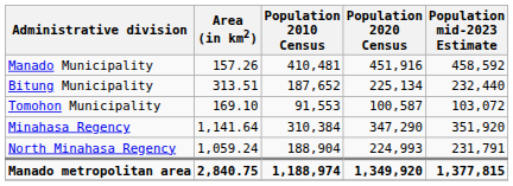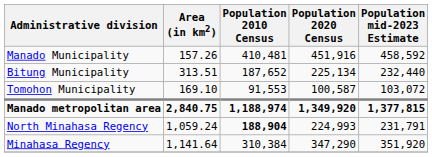rows swapped: Minahasa Regency <-> Manado metropolitan area
North Minahasa Regency | Population 2010 Census: normal -> bold
